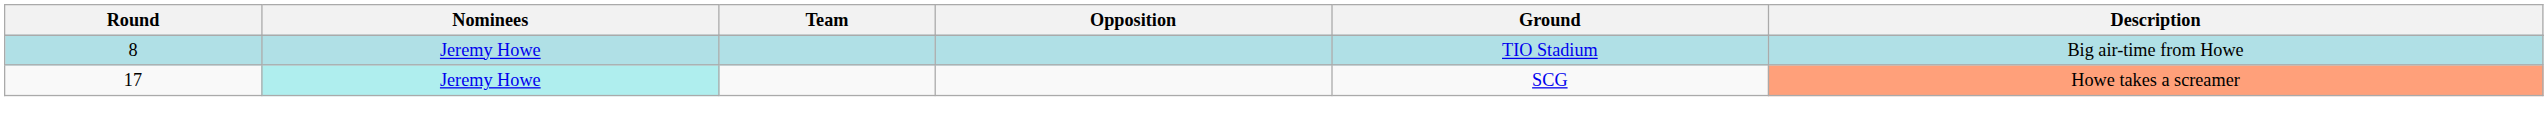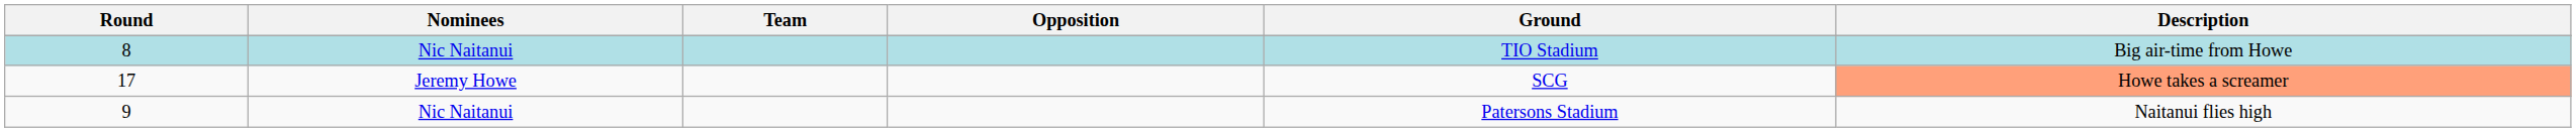8 | Nominees: Jeremy Howe -> Nic Naitanui
17 | Nominees: paleturquoise background -> no background
+ row: 9 | Nic Naitanui | Patersons Stadium | Naitanui flies high
